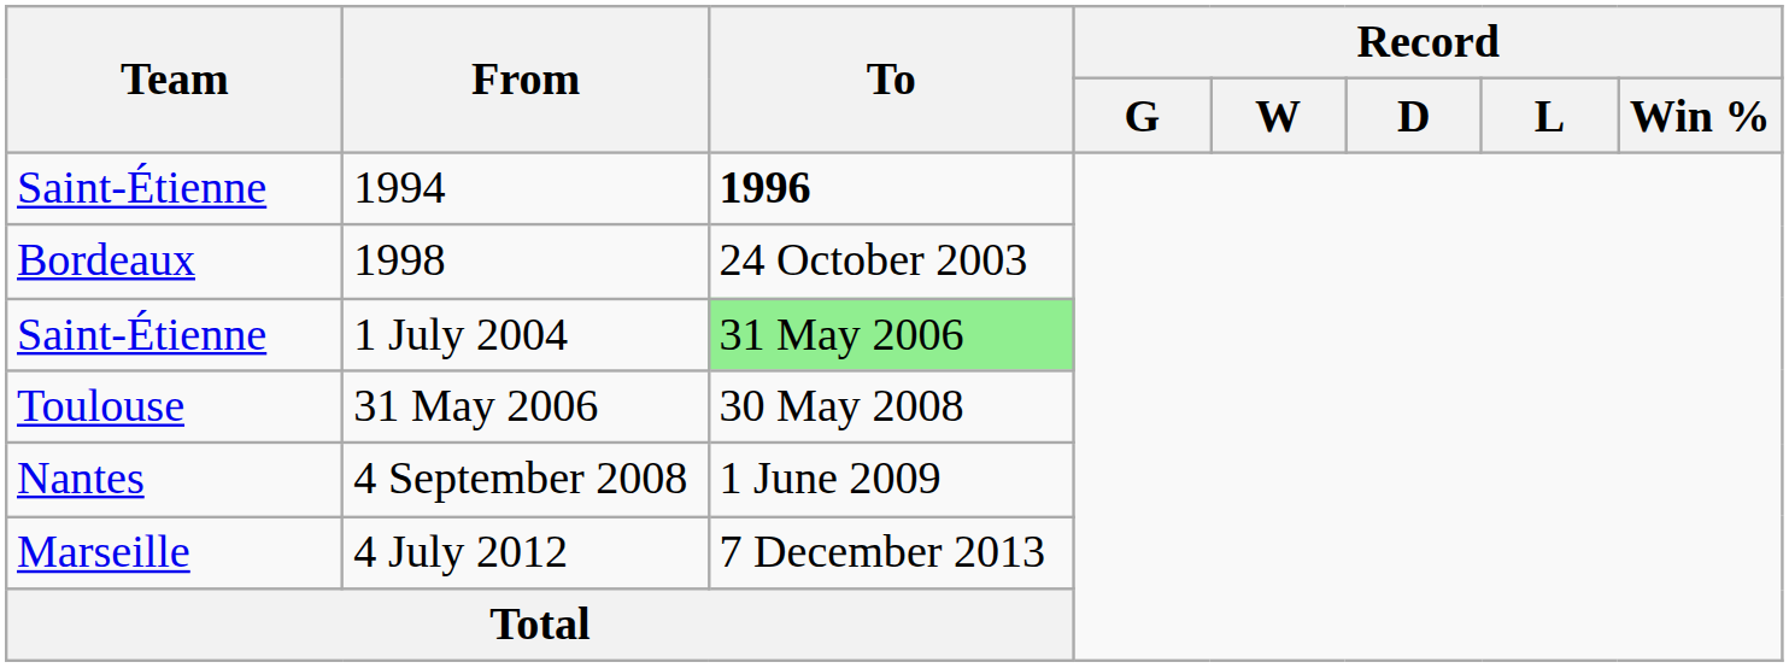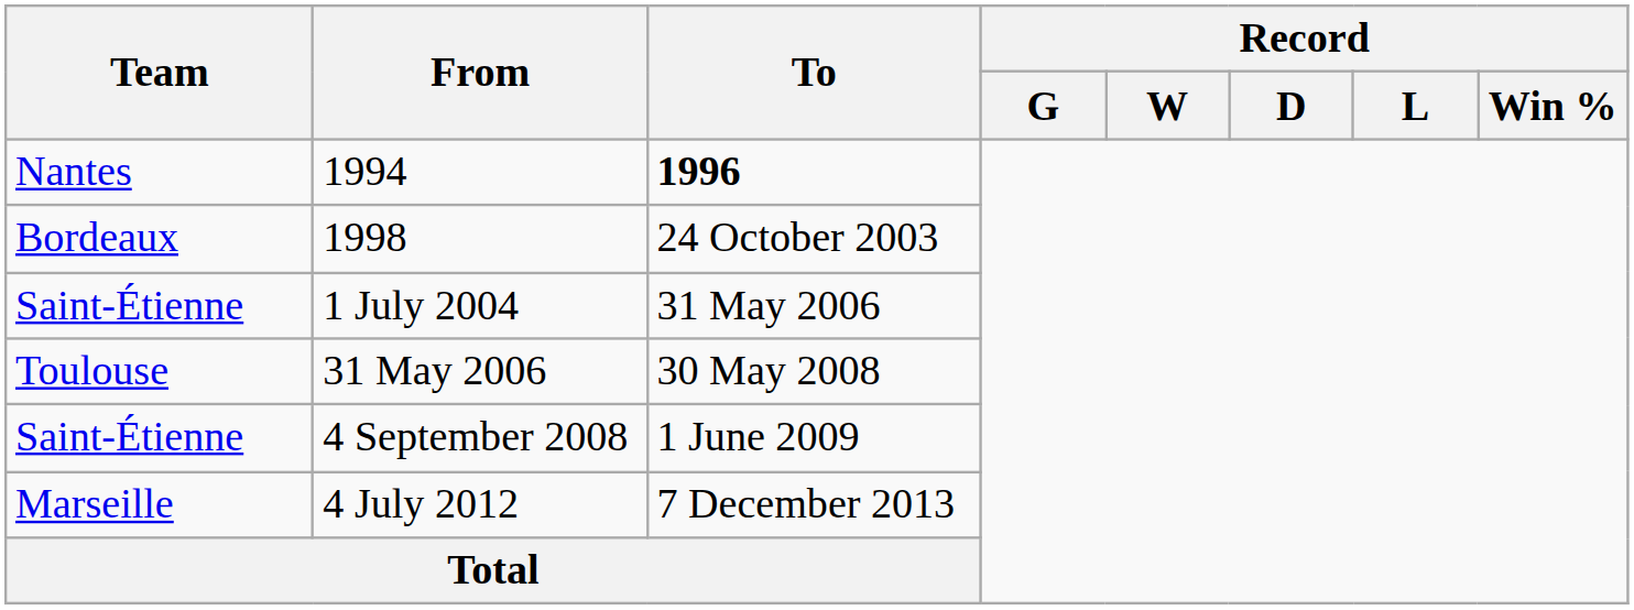1994 | Team: Saint-Étienne -> Nantes
1 July 2004 | To: lightgreen background -> no background
4 September 2008 | Team: Nantes -> Saint-Étienne
